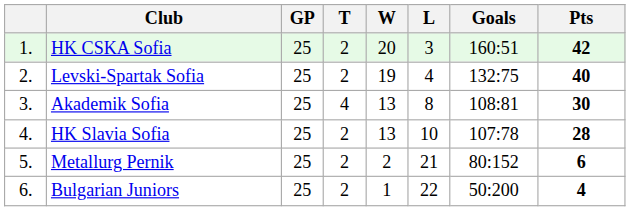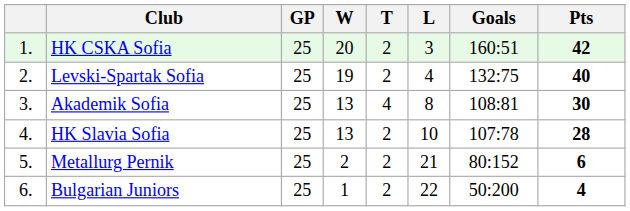columns swapped: W <-> T
